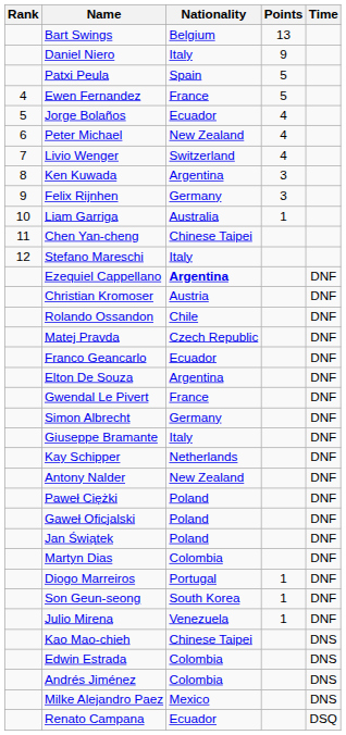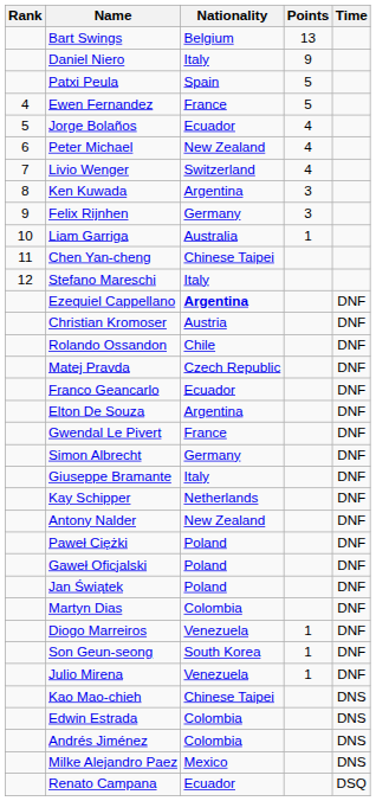Diogo Marreiros | Nationality: Portugal -> Venezuela
